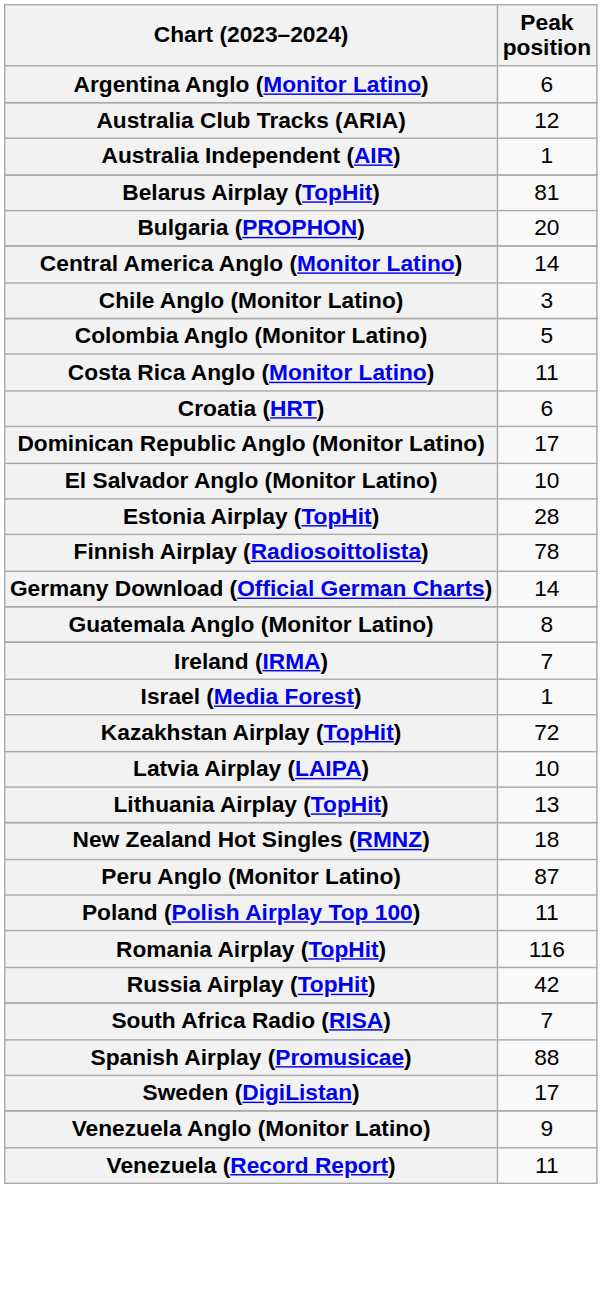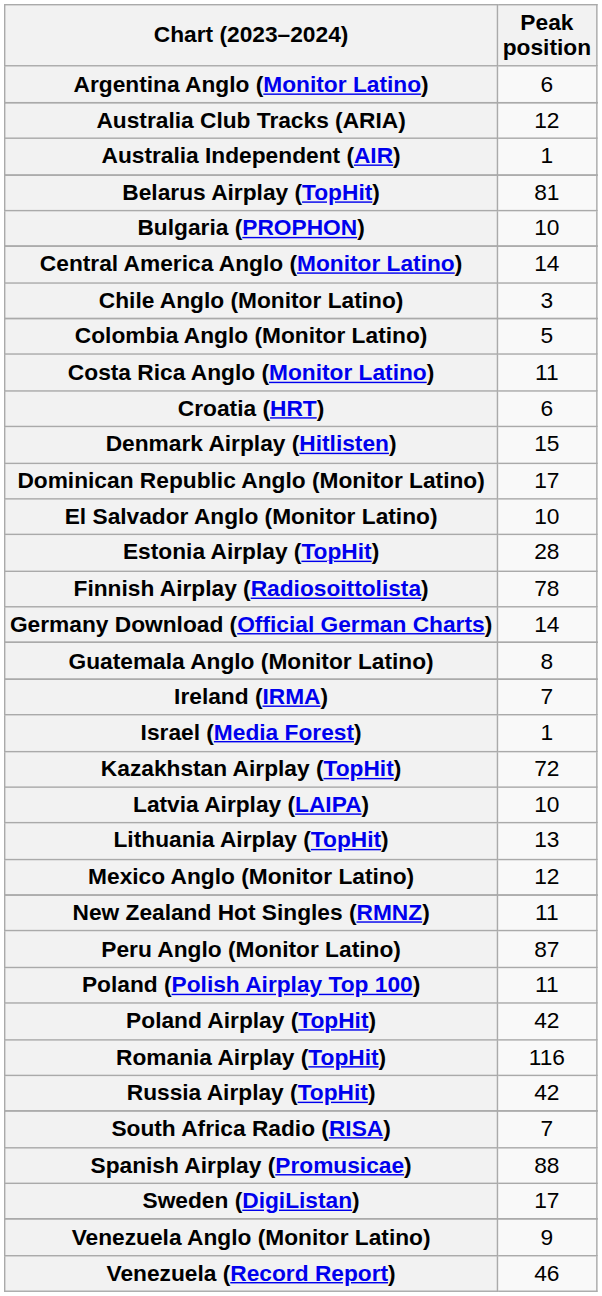Bulgaria (PROPHON) | Peak position: 20 -> 10
+ row: Denmark Airplay (Hitlisten) | 15
+ row: Mexico Anglo (Monitor Latino) | 12
New Zealand Hot Singles (RMNZ) | Peak position: 18 -> 11
+ row: Poland Airplay (TopHit) | 42
Venezuela (Record Report) | Peak position: 11 -> 46
